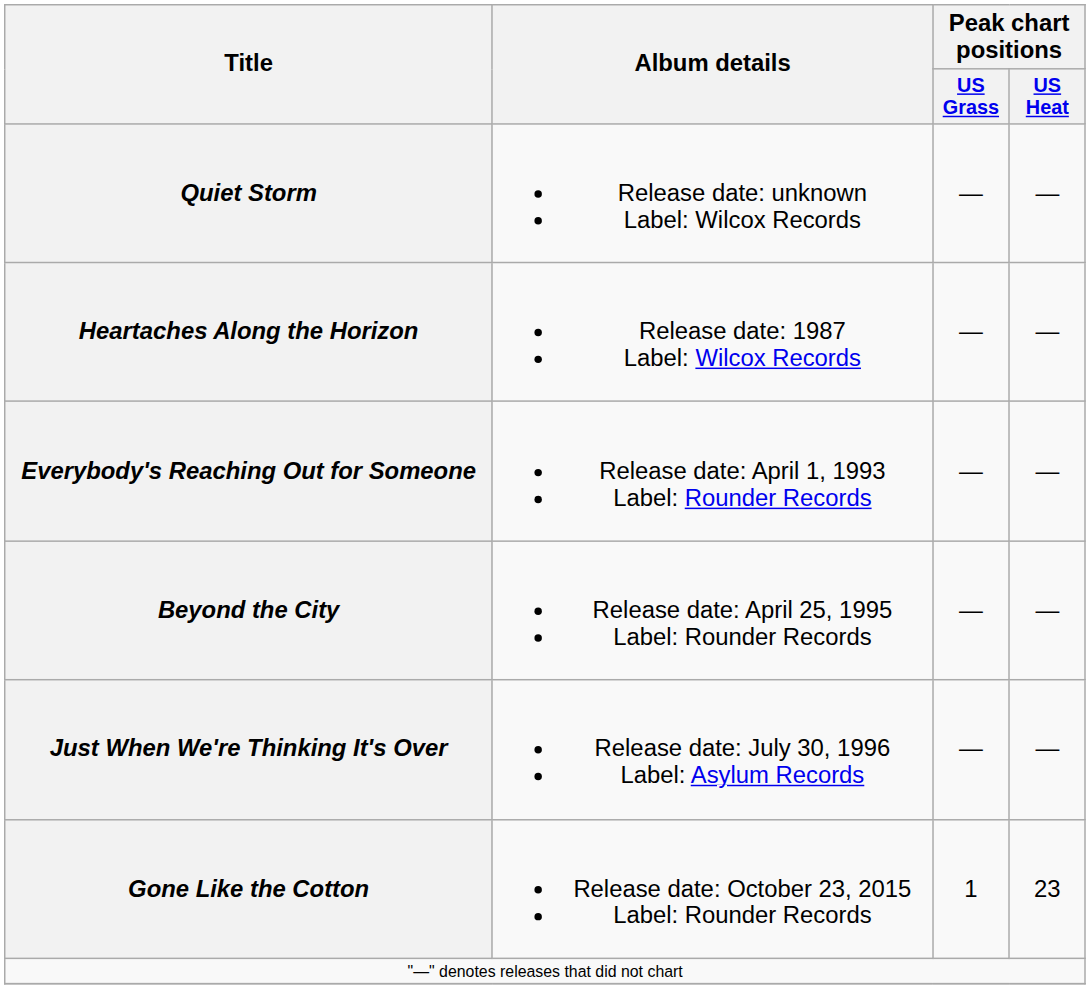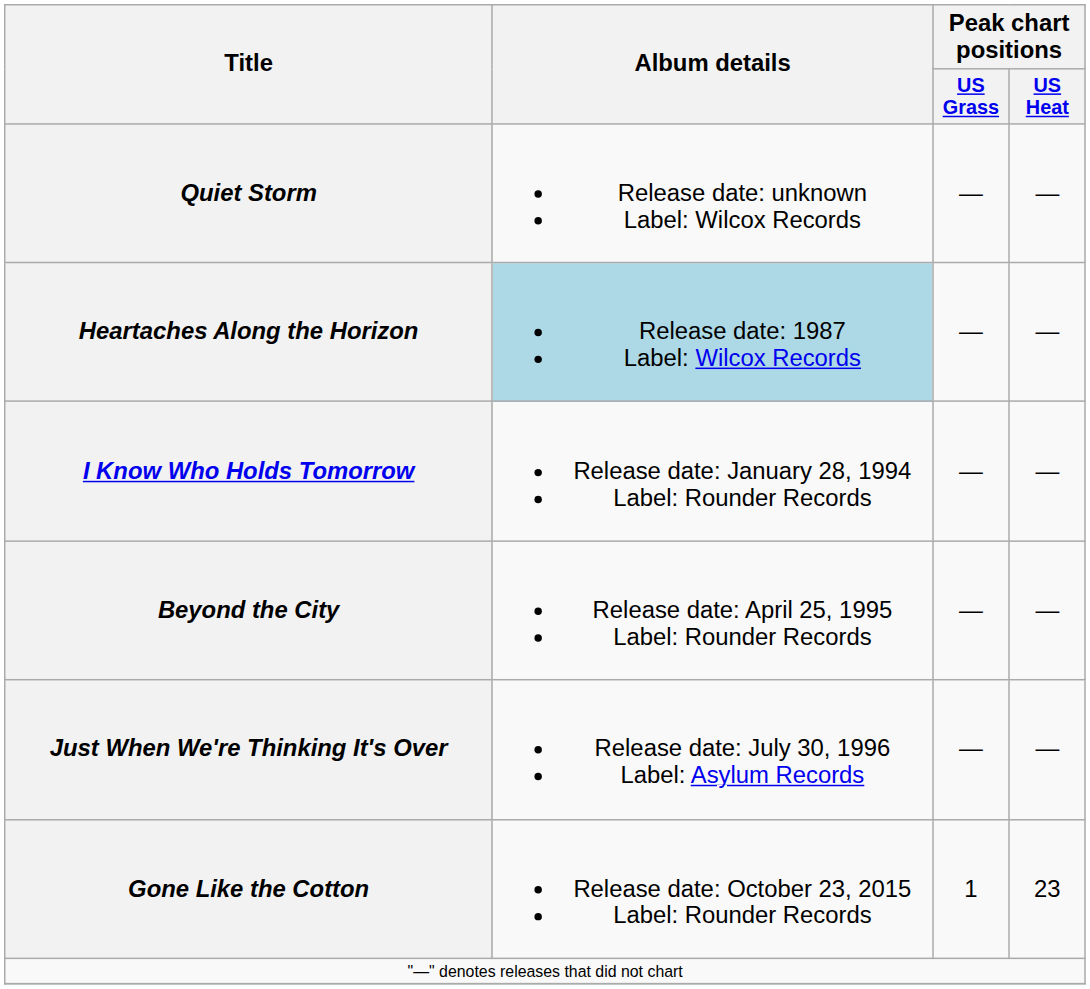Heartaches Along the Horizon | Album details: no background -> lightblue background
- row: Everybody's Reaching Out for Someone | Release date: April 1, 1993 Label: Rounder Records | — | —
+ row: I Know Who Holds Tomorrow | Release date: January 28, 1994 Label: Rounder Records | — | —
